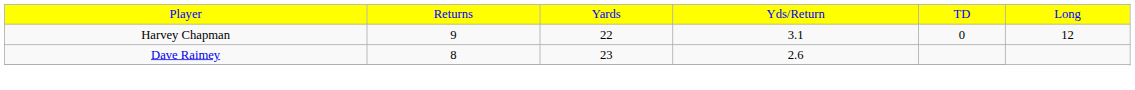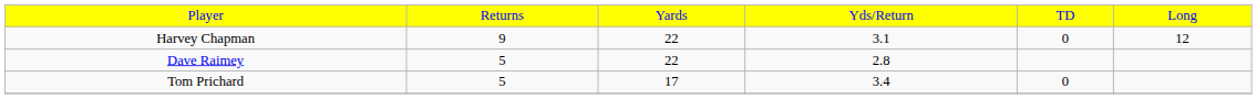Dave Raimey | column 2: 8 -> 5
Dave Raimey | column 3: 23 -> 22
Dave Raimey | column 4: 2.6 -> 2.8
+ row: Tom Prichard | 5 | 17 | 3.4 | 0
